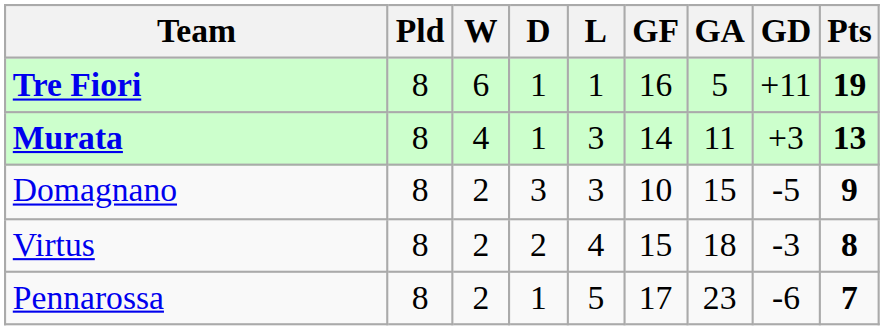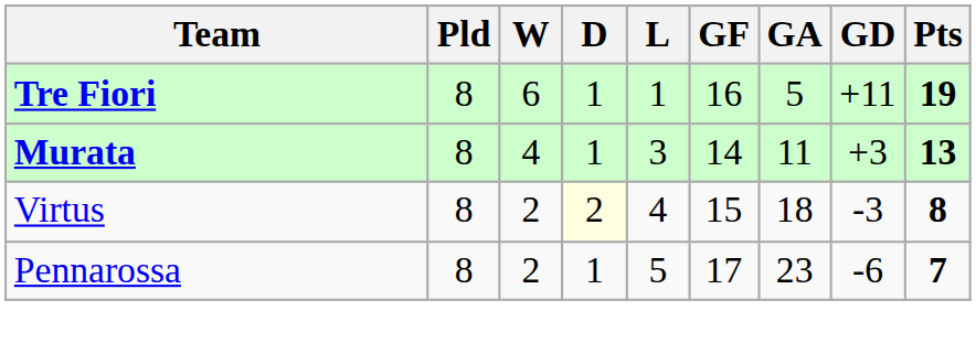- row: Domagnano | 8 | 2 | 3 | 3 | 10 | 15 | -5 | 9
Virtus | D: no background -> lightyellow background
